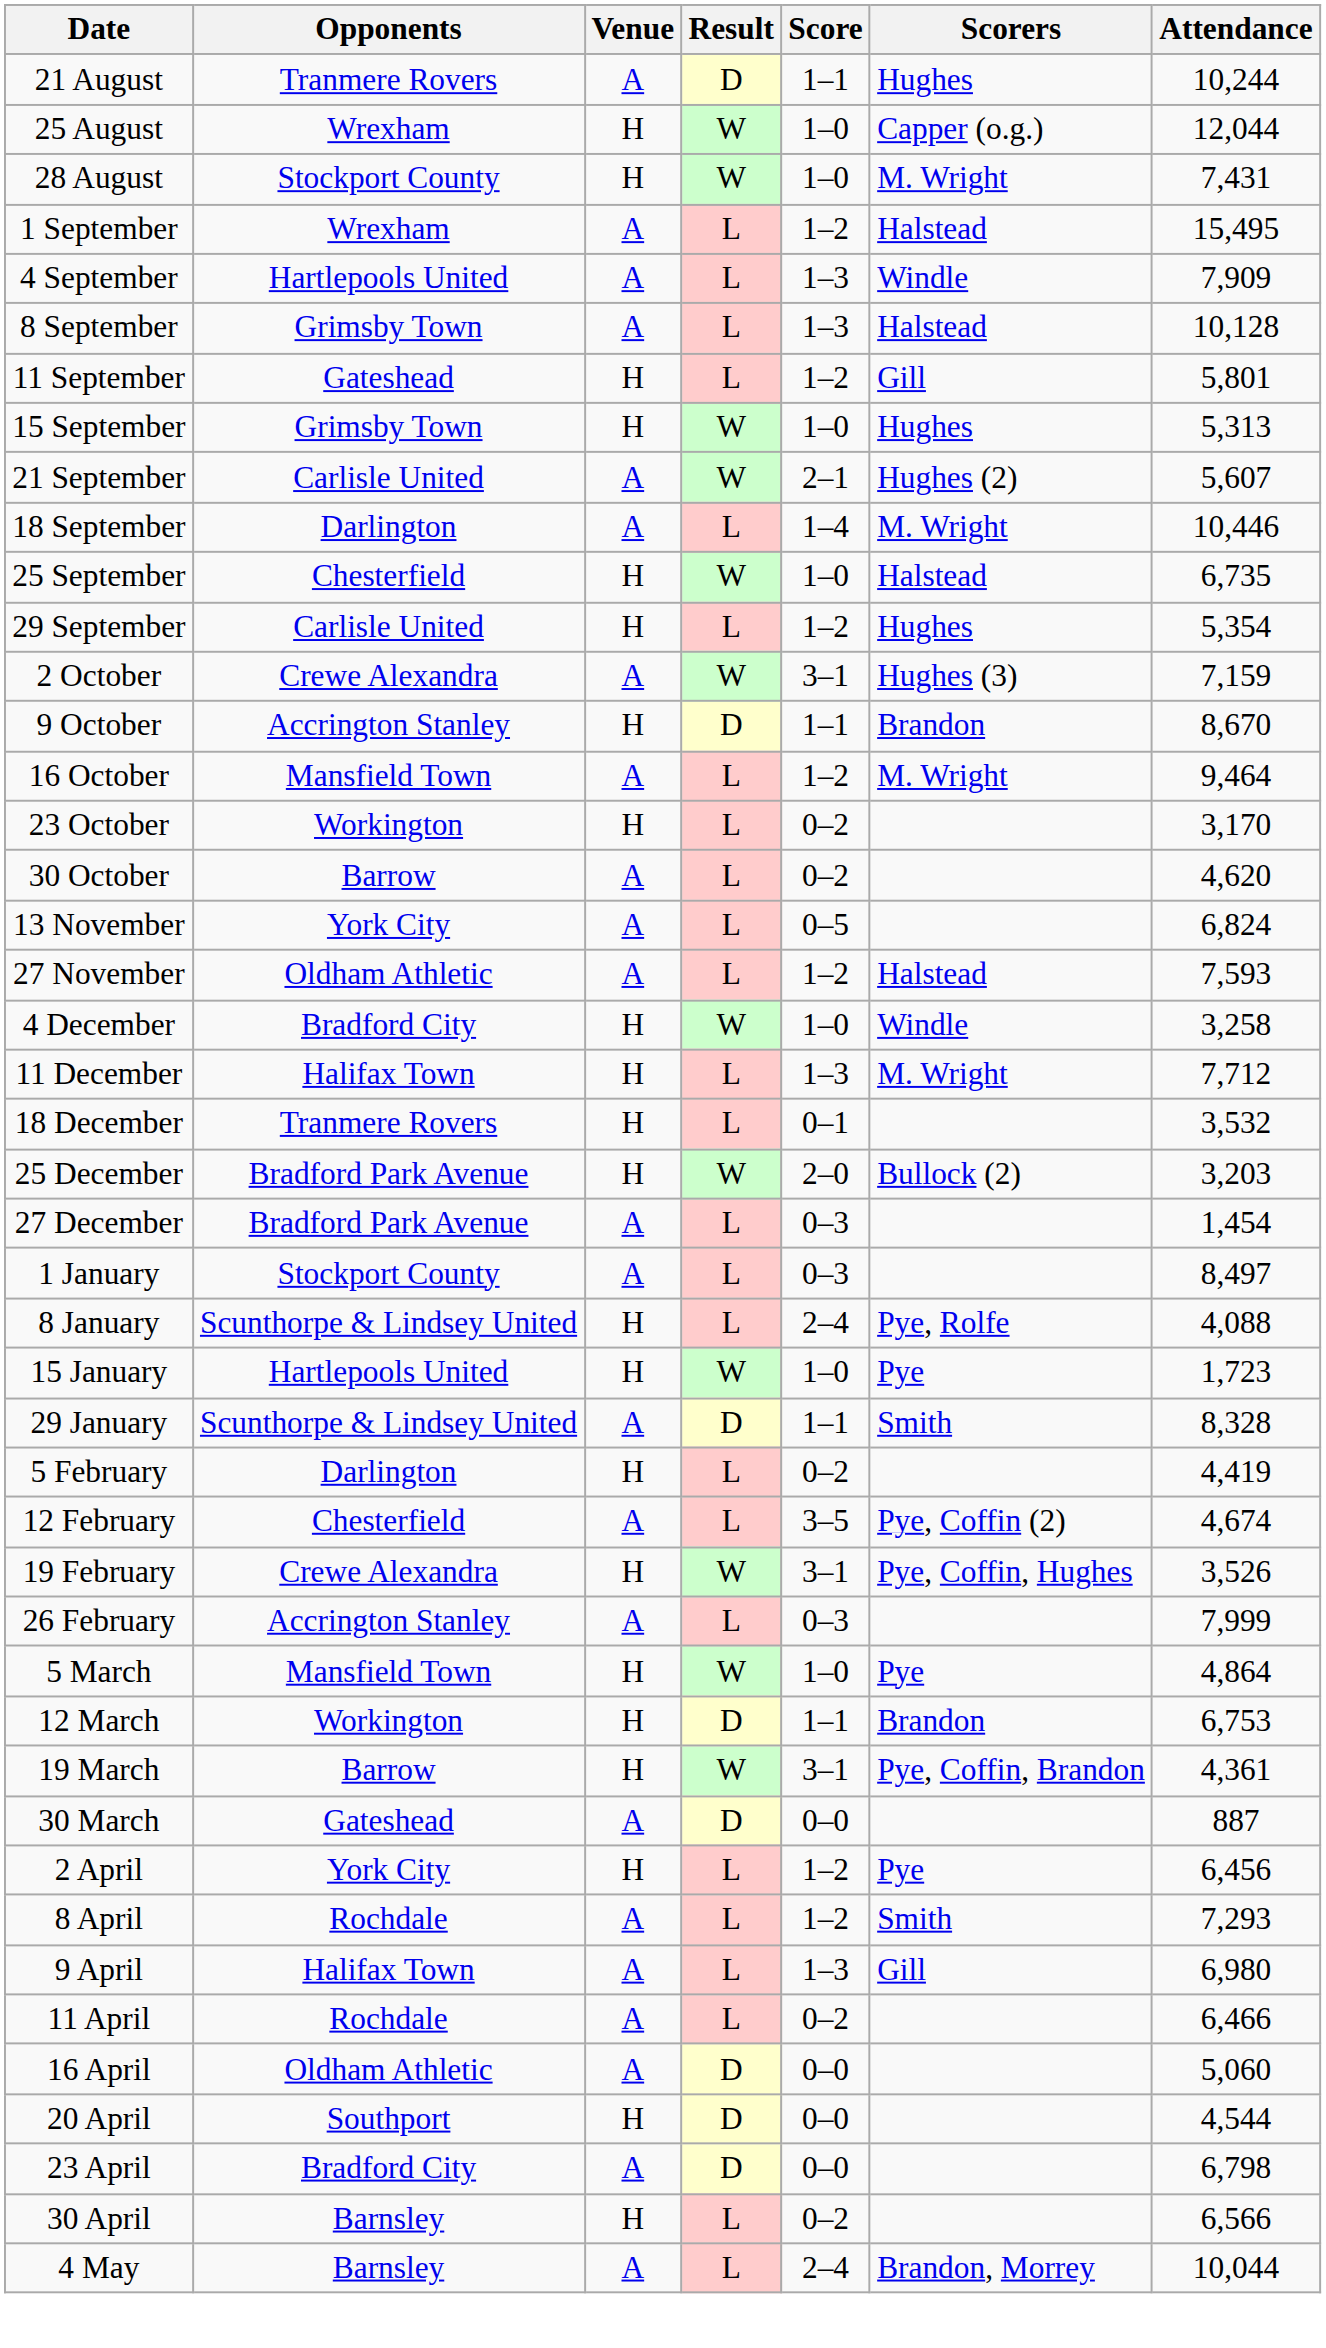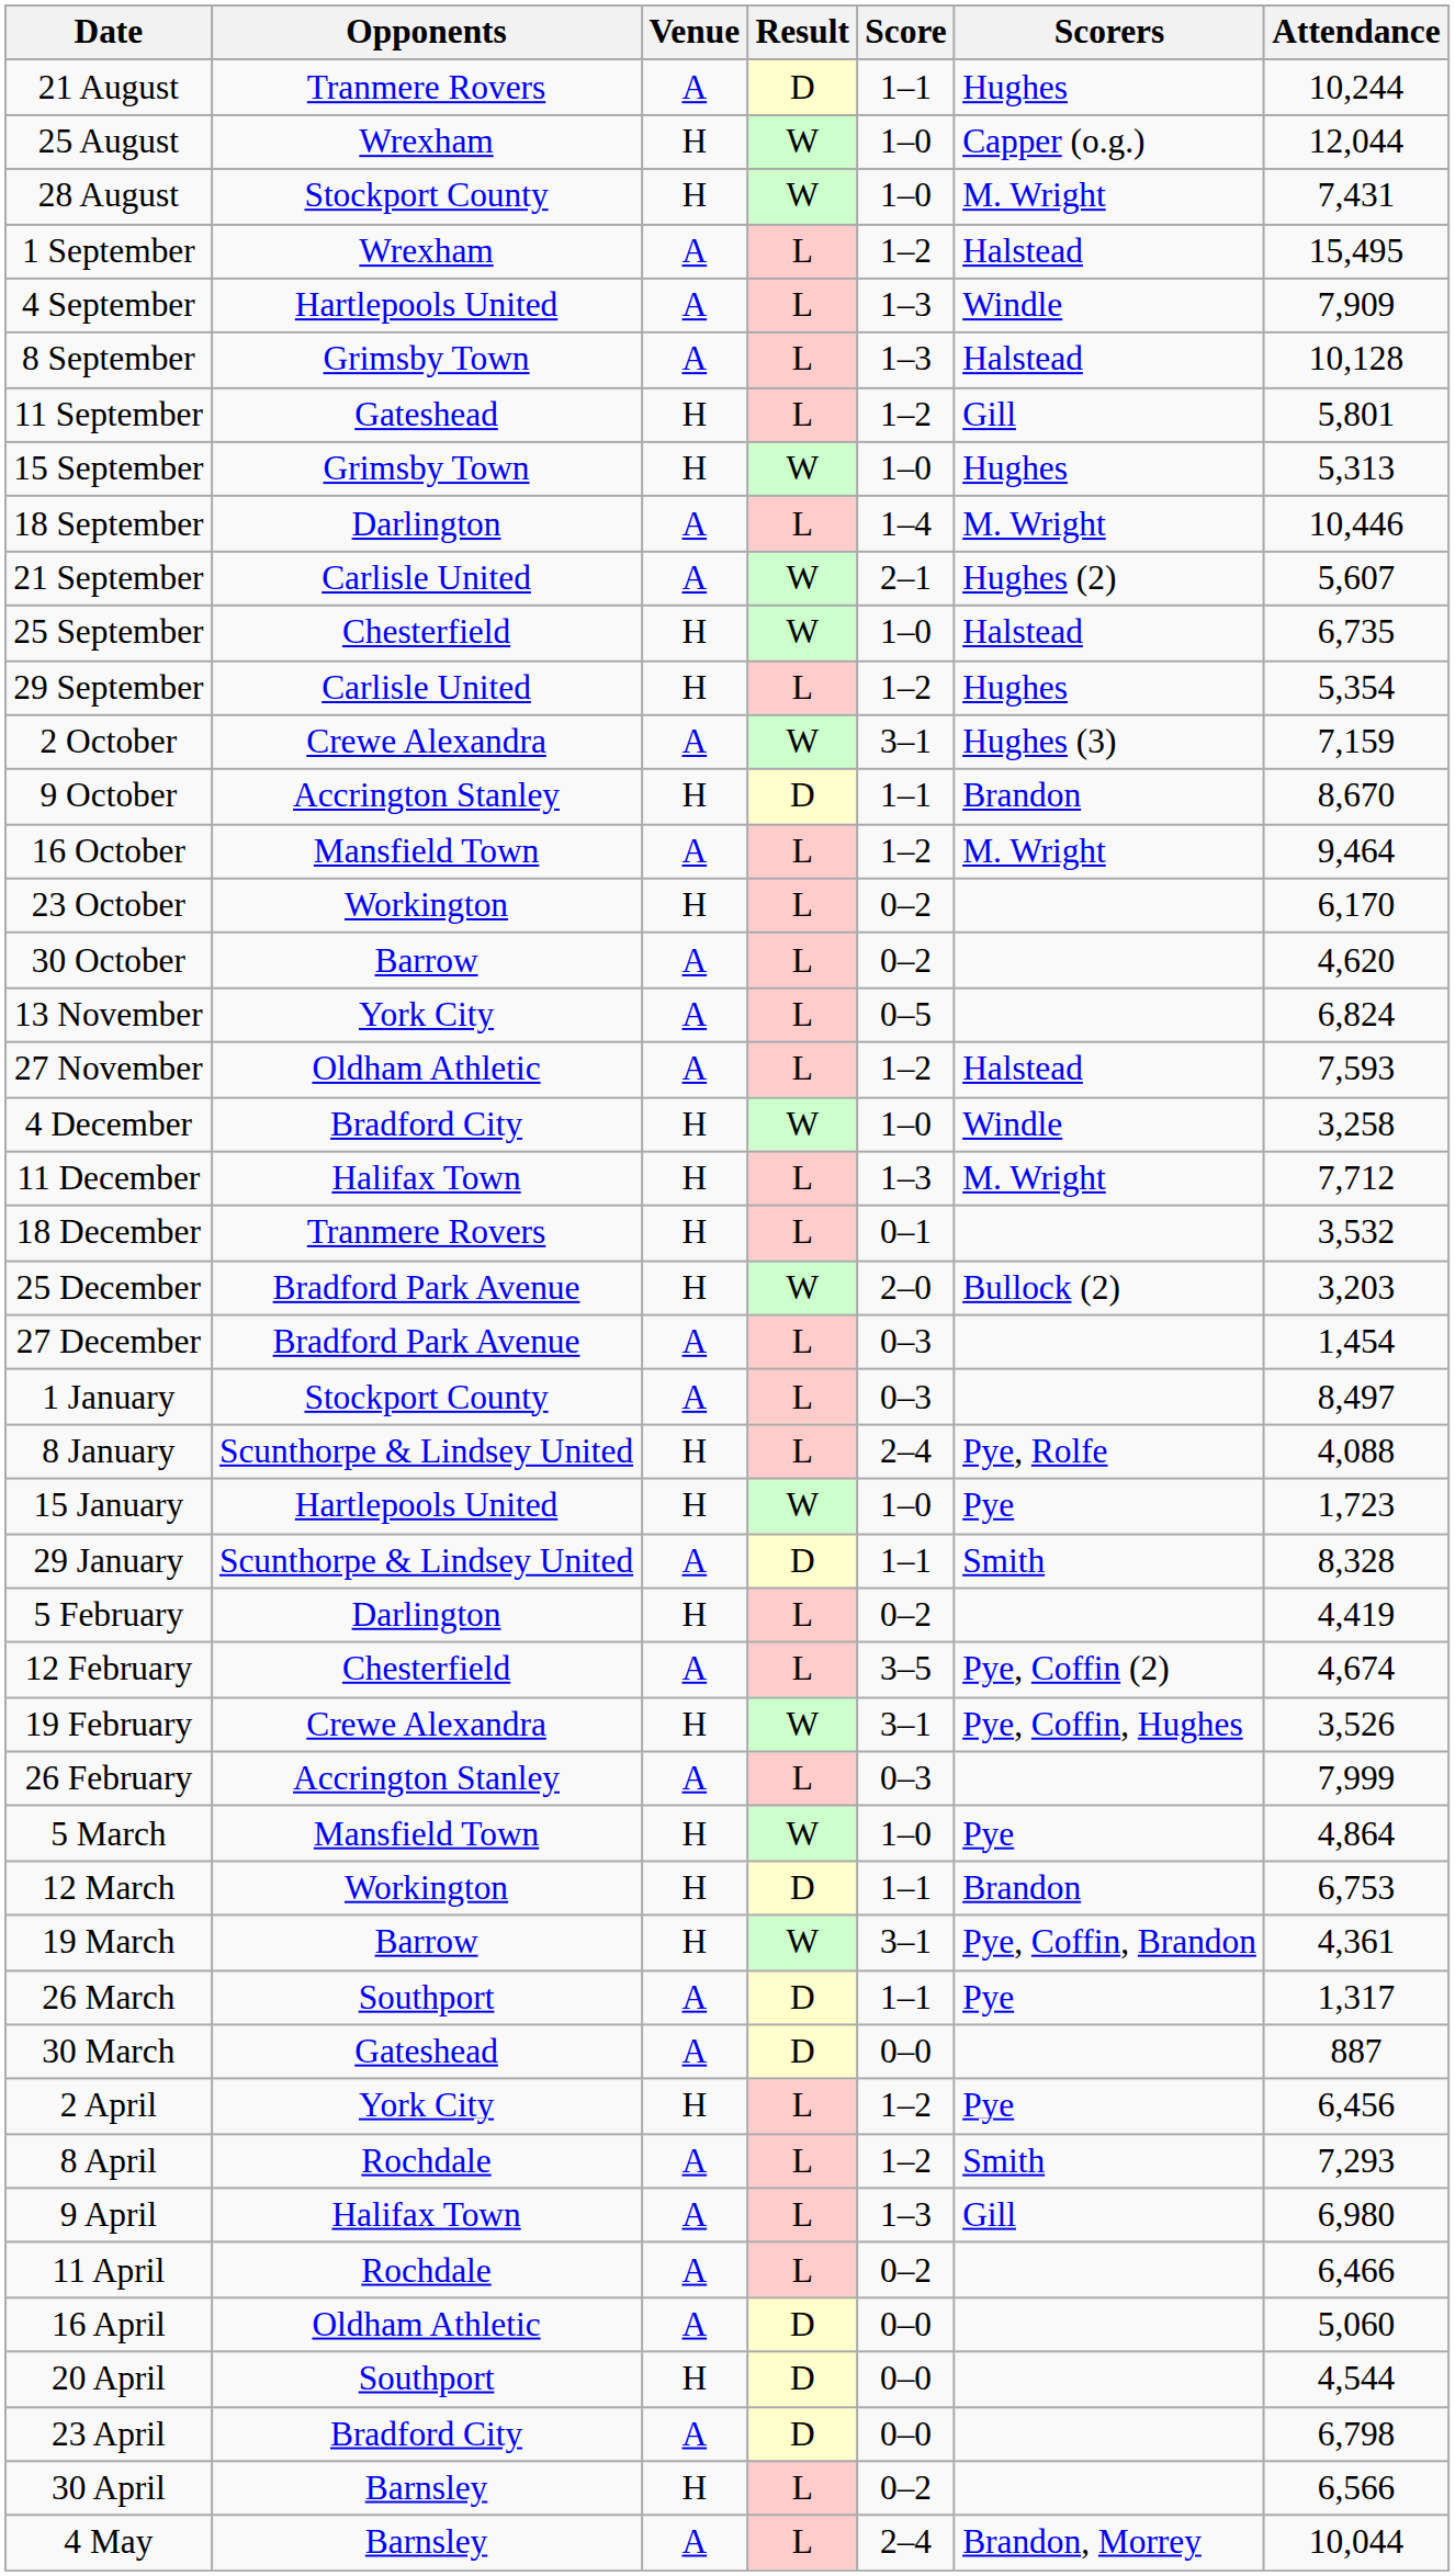rows swapped: 18 September <-> 21 September
23 October | Attendance: 3,170 -> 6,170
+ row: 26 March | Southport | A | D | 1–1 | Pye | 1,317
